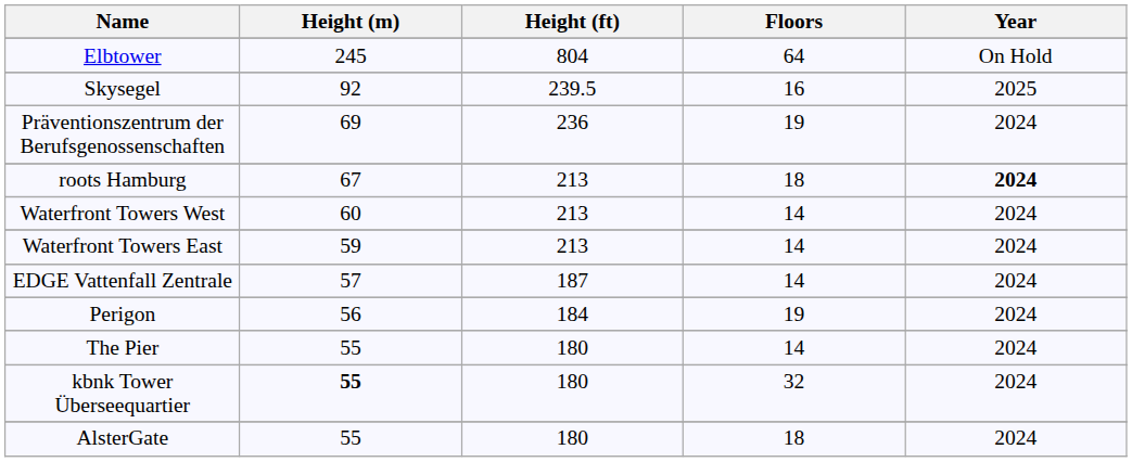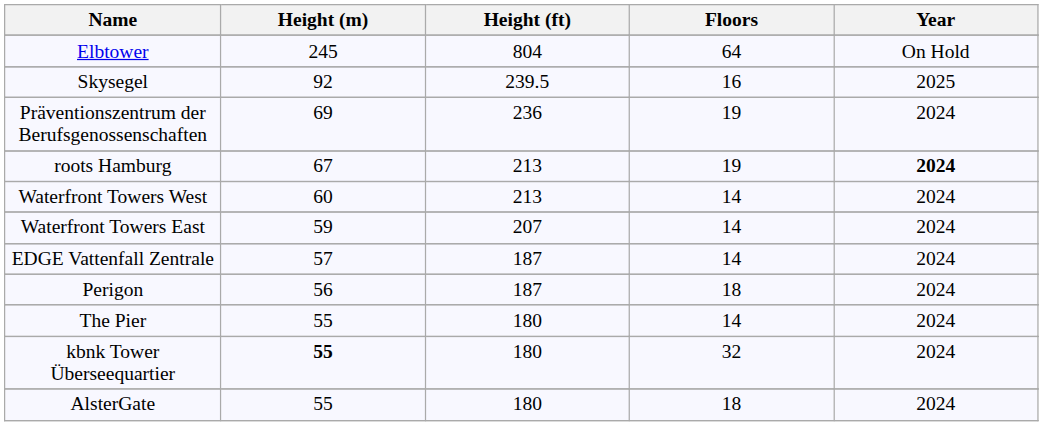roots Hamburg | Floors: 18 -> 19
Waterfront Towers East | Height (ft): 213 -> 207
Perigon | Height (ft): 184 -> 187
Perigon | Floors: 19 -> 18
